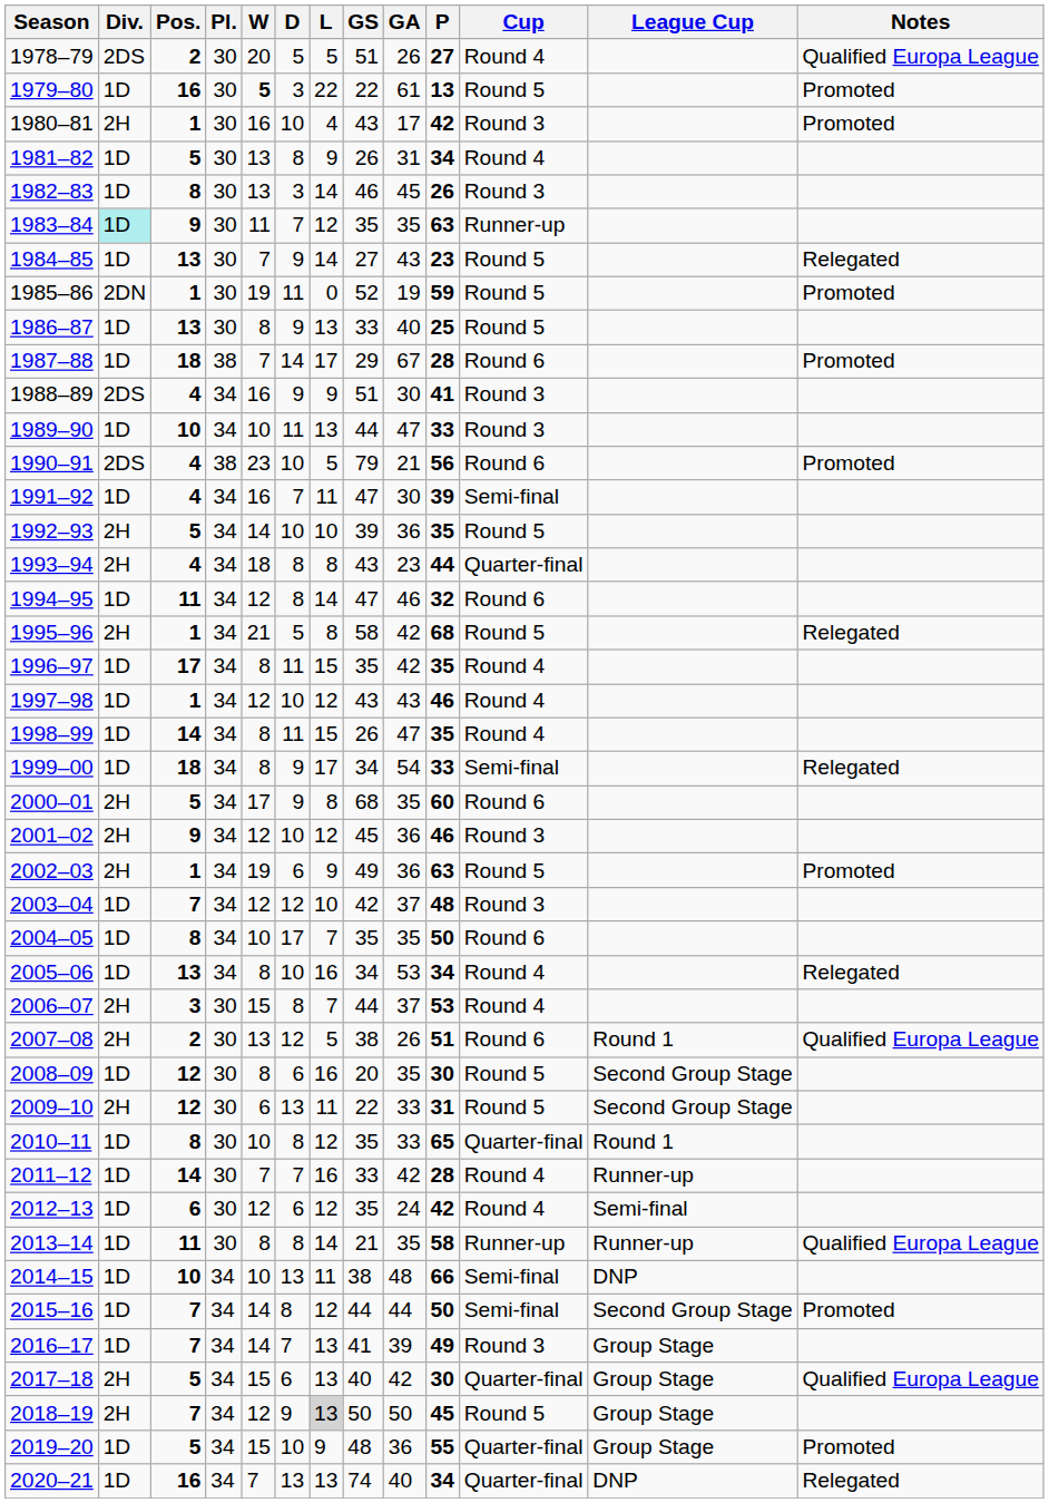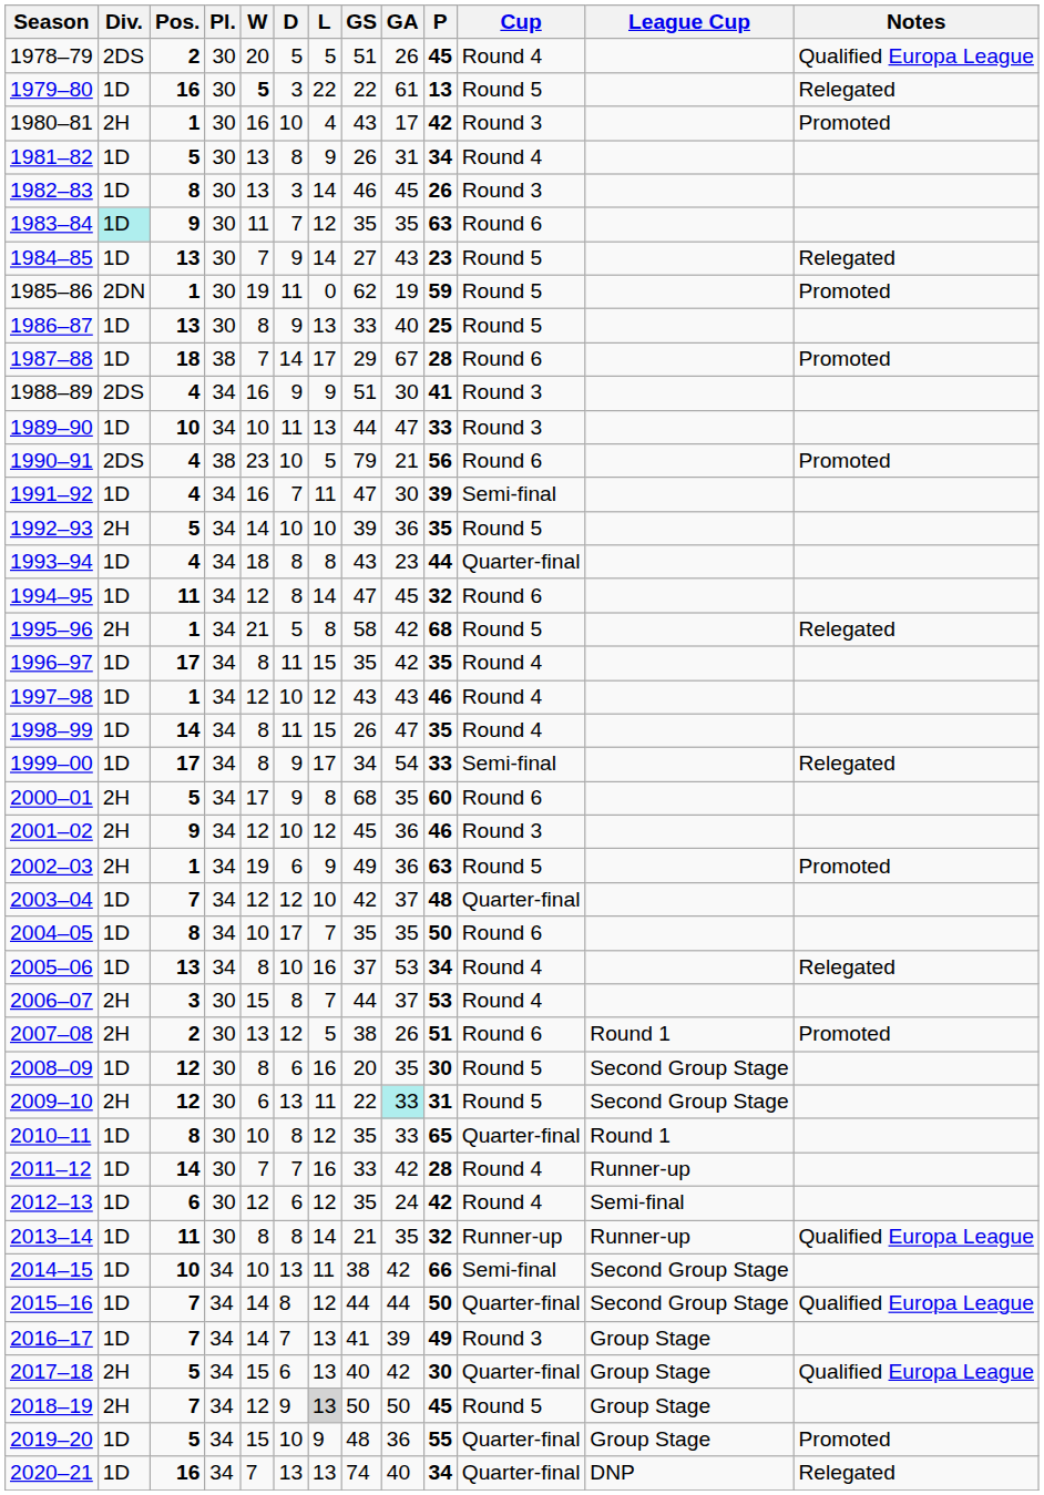1978–79 | P: 27 -> 45
1979–80 | Notes: Promoted -> Relegated
1983–84 | Cup: Runner-up -> Round 6
1985–86 | GS: 52 -> 62
1993–94 | Div.: 2H -> 1D
1994–95 | GA: 46 -> 45
1999–00 | Pos.: 18 -> 17
2003–04 | Cup: Round 3 -> Quarter-final
2005–06 | GS: 34 -> 37
2007–08 | Notes: Qualified Europa League -> Promoted
2009–10 | GA: no background -> paleturquoise background
2013–14 | P: 58 -> 32
2014–15 | GA: 48 -> 42
2014–15 | League Cup: DNP -> Second Group Stage
2015–16 | Cup: Semi-final -> Quarter-final
2015–16 | Notes: Promoted -> Qualified Europa League
